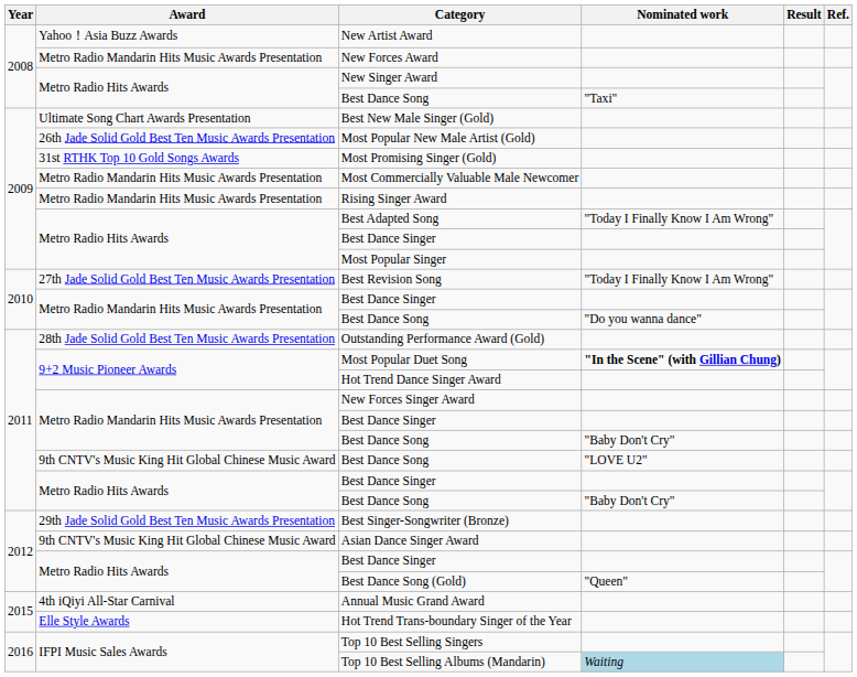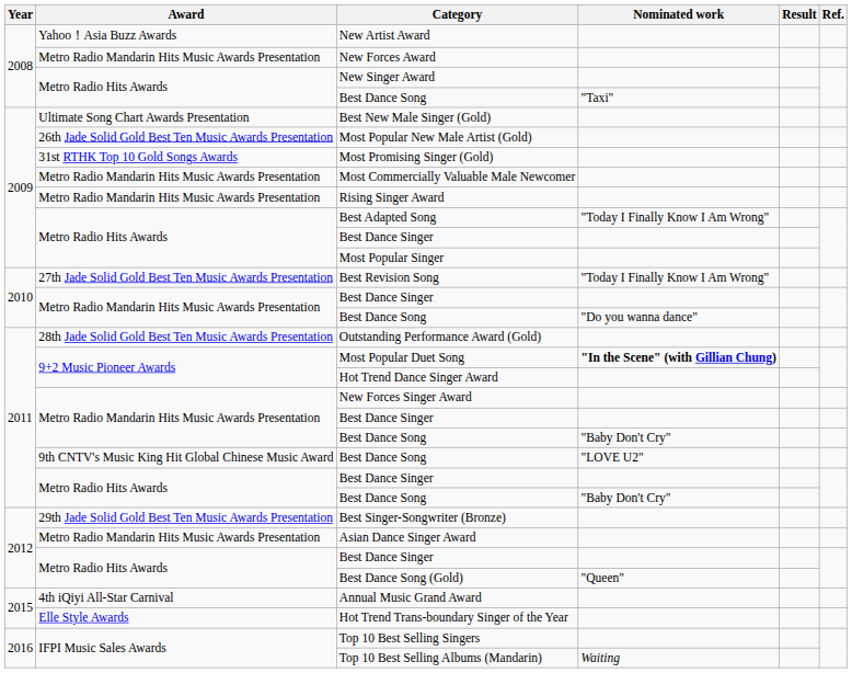Asian Dance Singer Award | Award: 9th CNTV's Music King Hit Global Chinese Music Award -> Metro Radio Mandarin Hits Music Awards Presentation
Top 10 Best Selling Albums (Mandarin) | Nominated work: lightblue background -> no background
